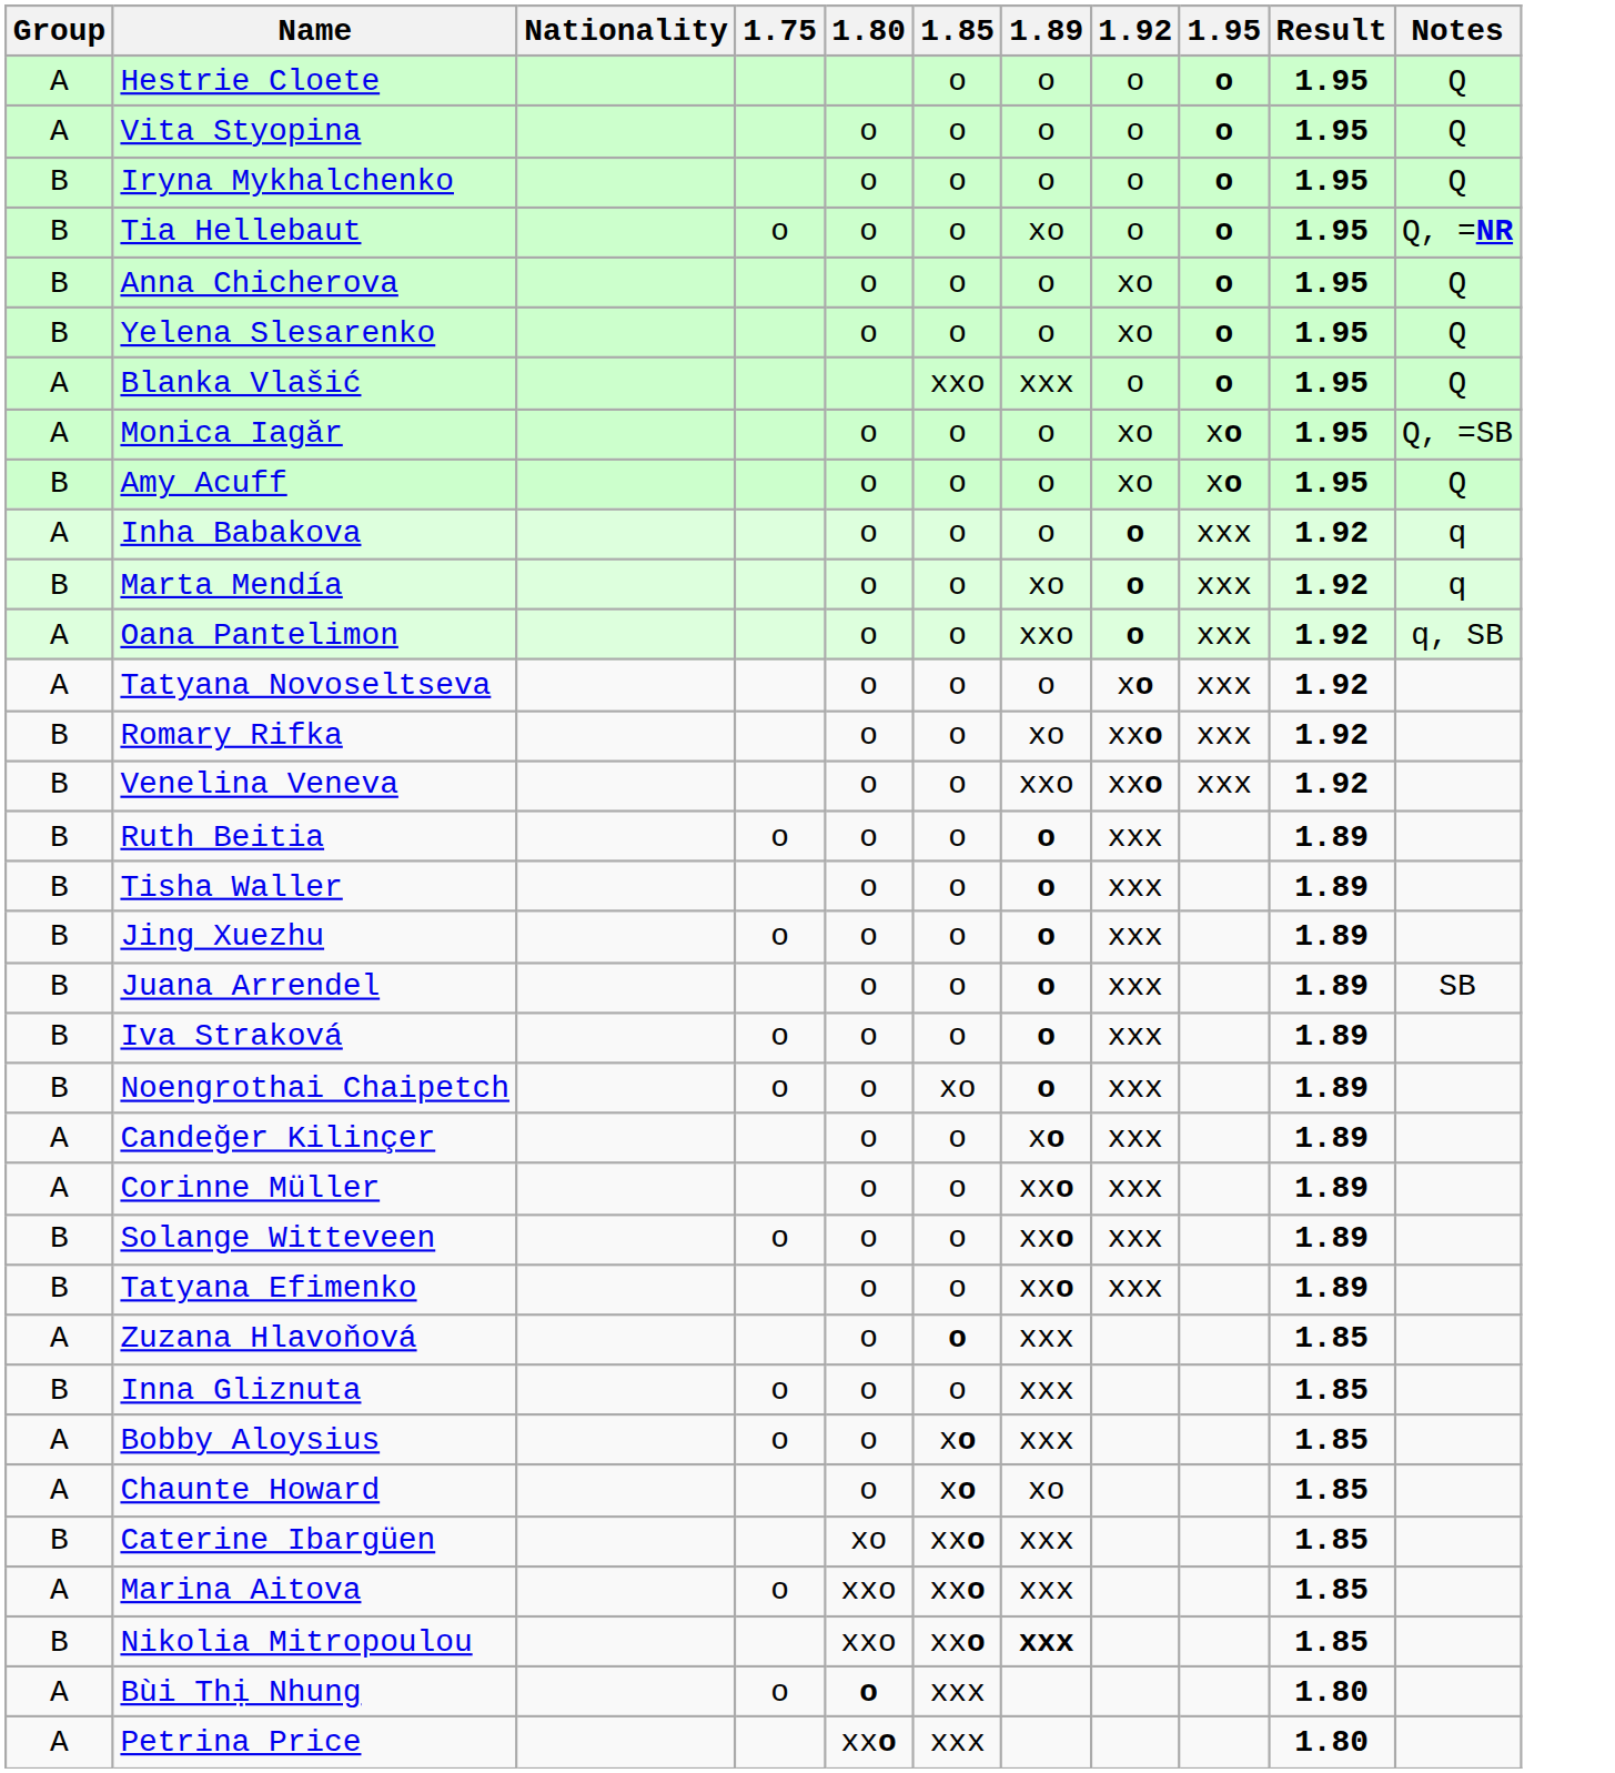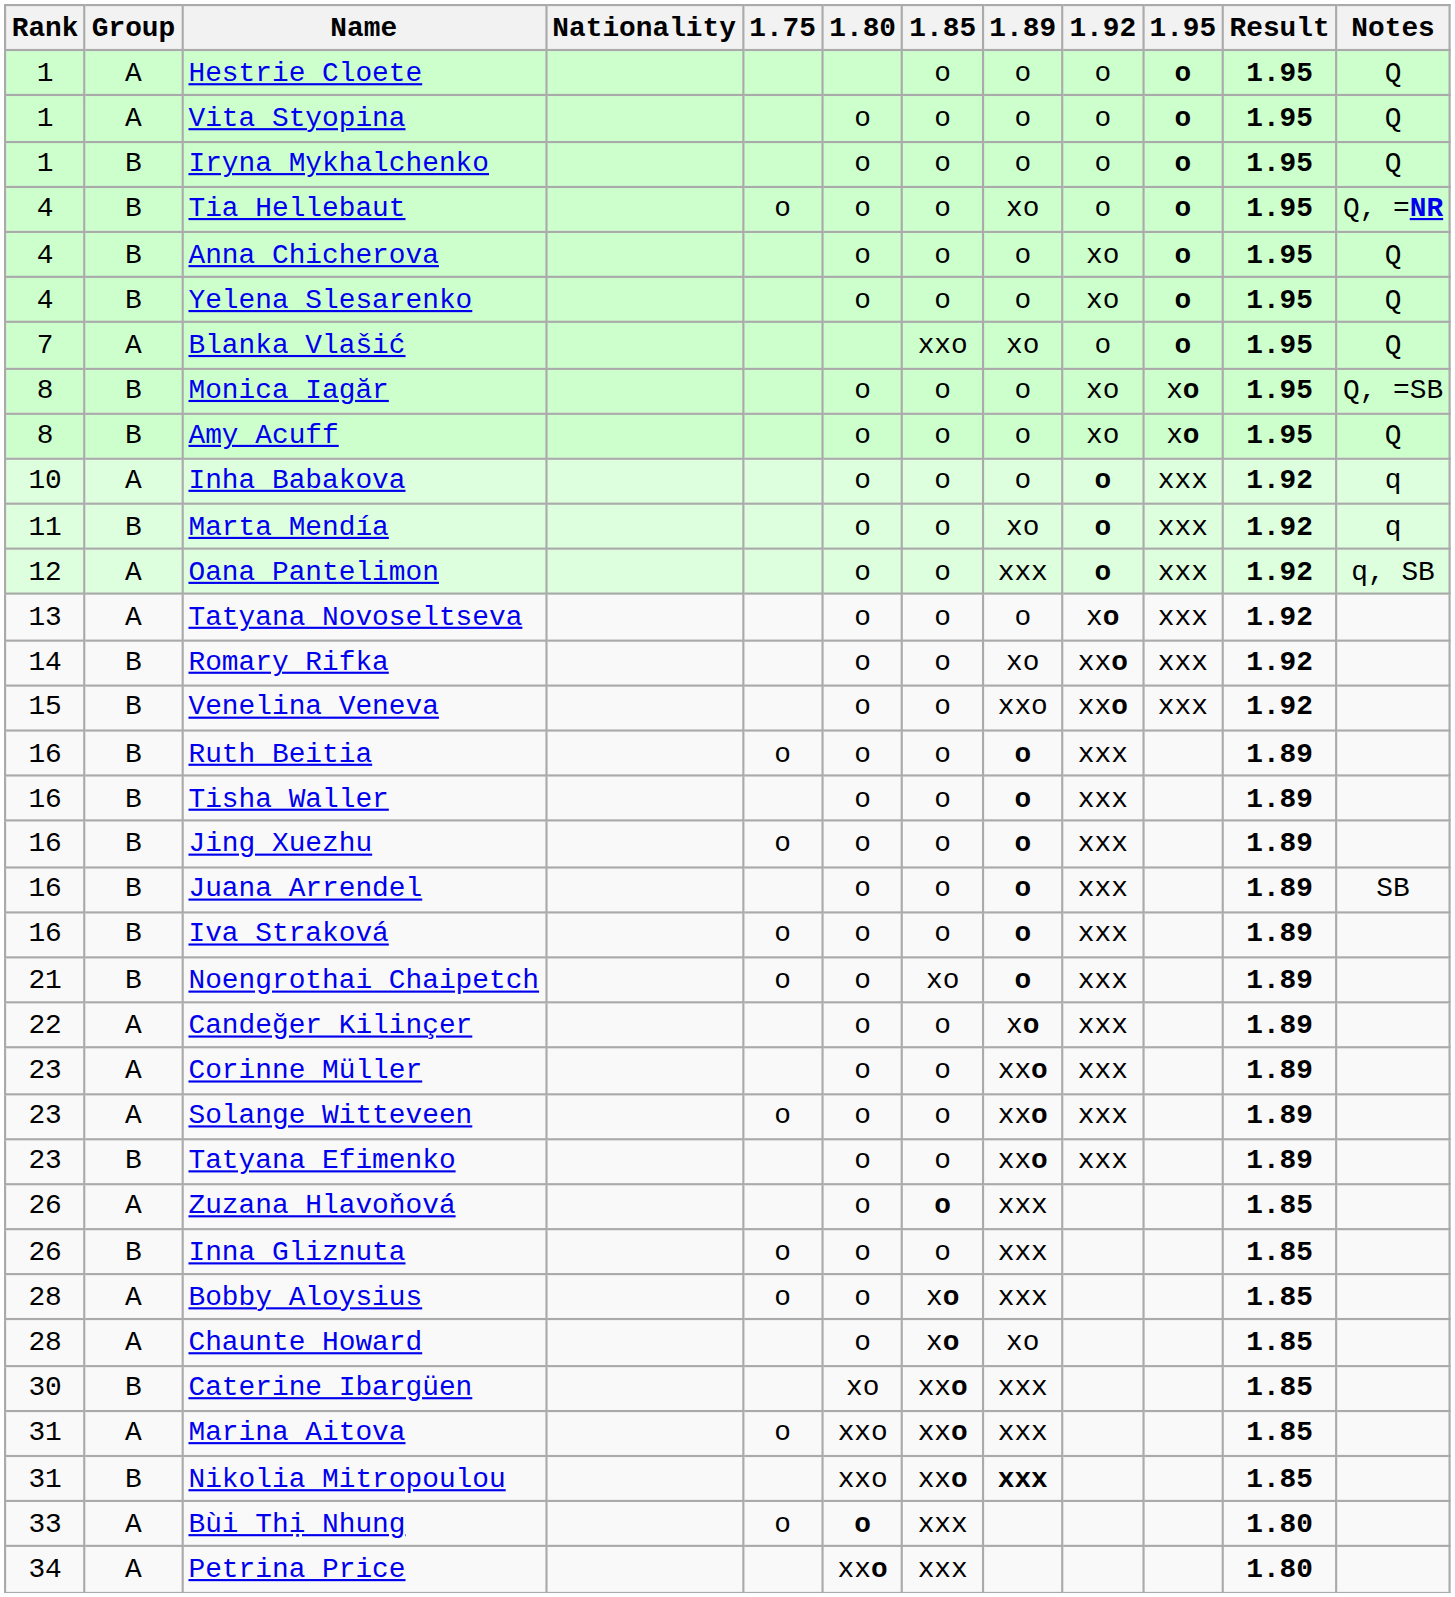+ column: Rank | 1 | 1 | 1 | 4 | 4 | 4 | 7 | 8 | 8 | 10 | 11 | 12 | 13 | 14 | 15 | 16 | 16 | 16 | 16 | 16 | 21 | 22 | 23 | 23 | 23 | 26 | 26 | 28 | 28 | 30 | 31 | 31 | 33 | 34
Blanka Vlašić | 1.89: xxx -> xo
Monica Iagăr | Group: A -> B
Oana Pantelimon | 1.89: xxo -> xxx
Solange Witteveen | Group: B -> A
